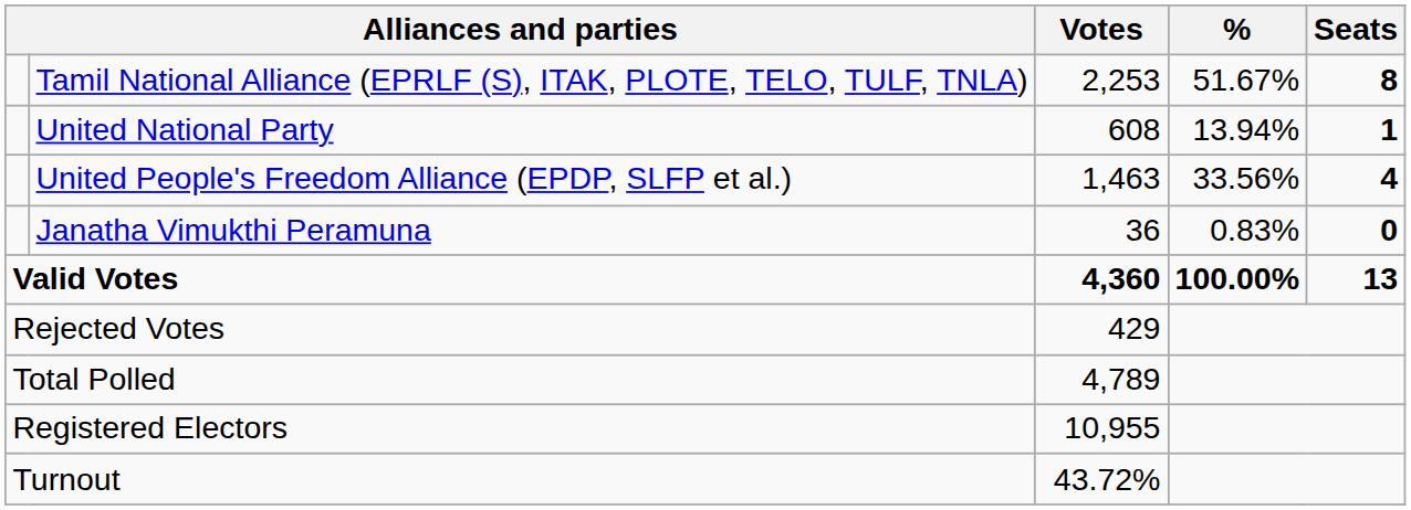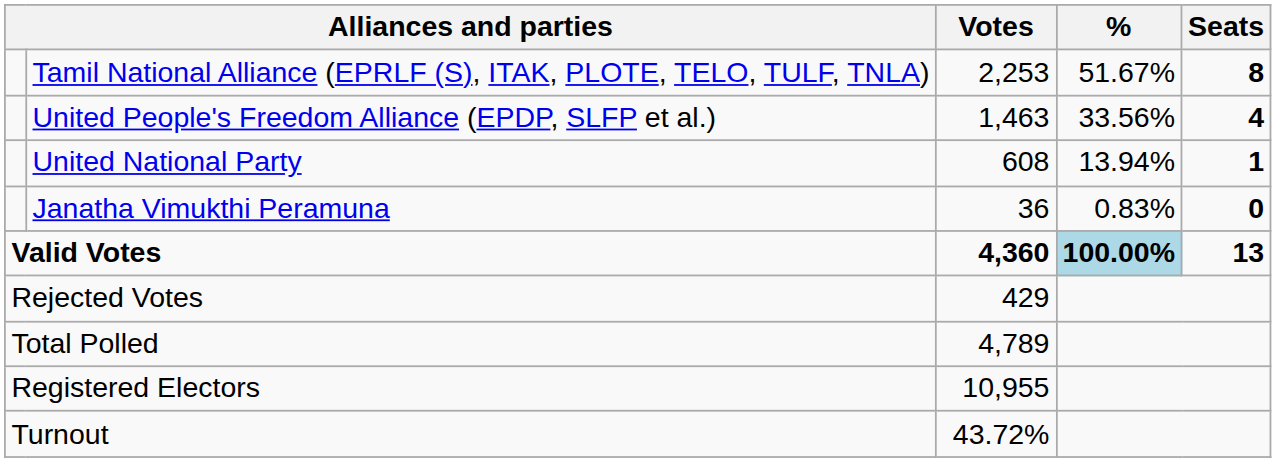rows swapped: United People's Freedom Alliance (EPDP, SLFP et al.) <-> United National Party
Valid Votes | %: no background -> lightblue background
